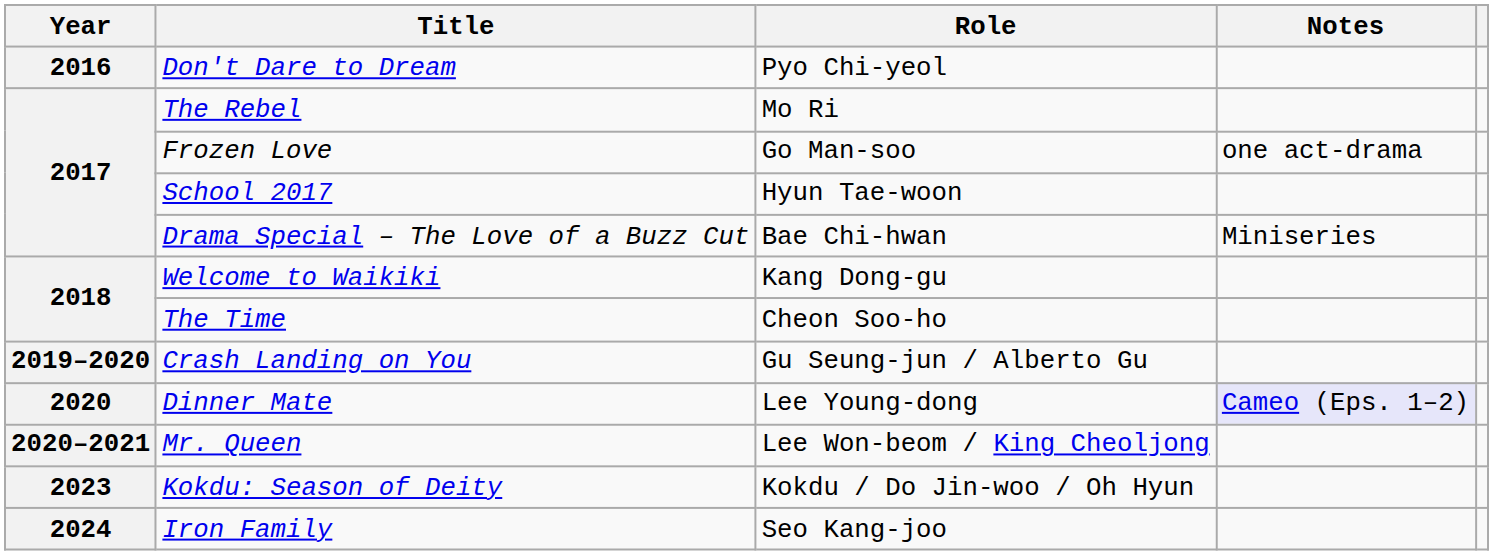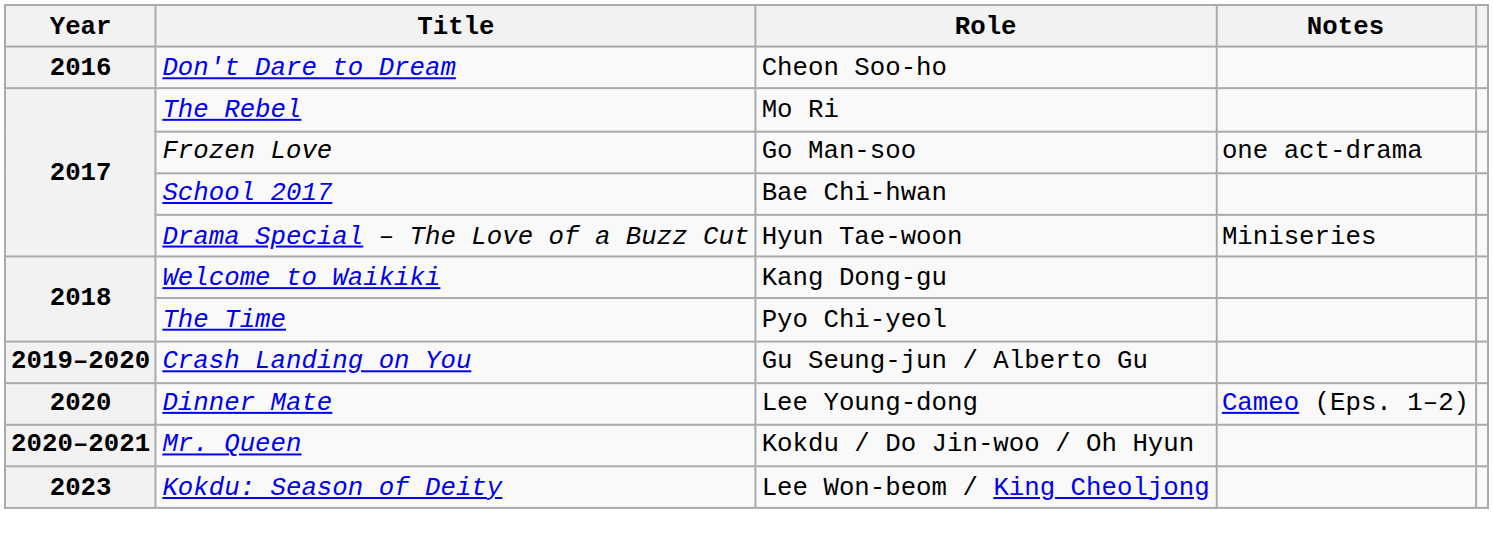Don't Dare to Dream | Role: Pyo Chi-yeol -> Cheon Soo-ho
School 2017 | Role: Hyun Tae-woon -> Bae Chi-hwan
Drama Special – The Love of a Buzz Cut | Role: Bae Chi-hwan -> Hyun Tae-woon
The Time | Role: Cheon Soo-ho -> Pyo Chi-yeol
Dinner Mate | Notes: lavender background -> no background
Mr. Queen | Role: Lee Won-beom / King Cheoljong -> Kokdu / Do Jin-woo / Oh Hyun
Kokdu: Season of Deity | Role: Kokdu / Do Jin-woo / Oh Hyun -> Lee Won-beom / King Cheoljong
- row: 2024 | Iron Family | Seo Kang-joo
